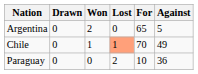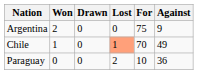columns swapped: Won <-> Drawn
Argentina | For: 65 -> 75
Argentina | Against: 5 -> 9
